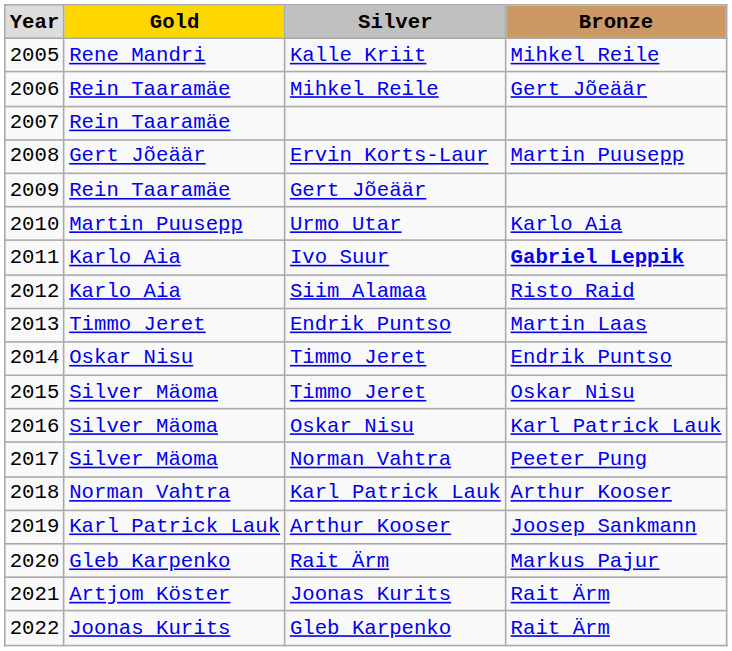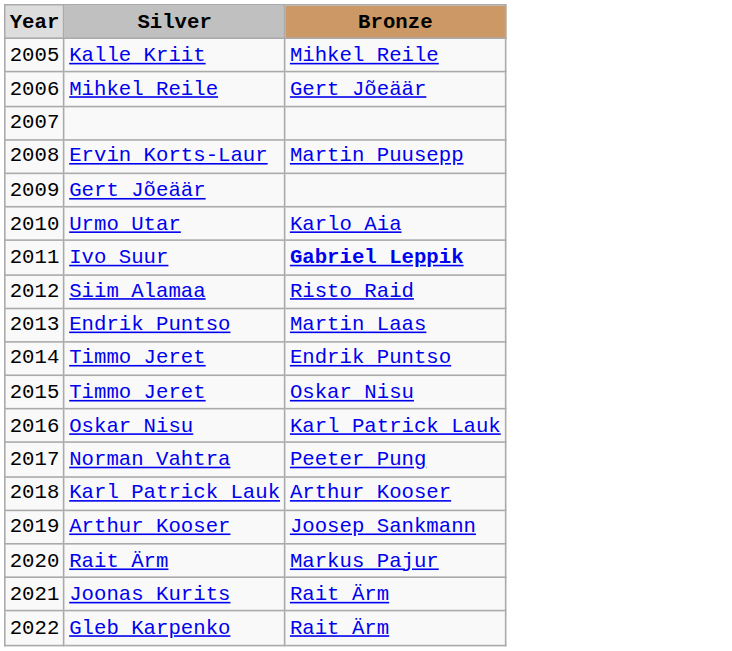- column: Gold | Rene Mandri | Rein Taaramäe | Rein Taaramäe | Gert Jõeäär | Rein Taaramäe | Martin Puusepp | Karlo Aia | Karlo Aia | Timmo Jeret | Oskar Nisu | Silver Mäoma | Silver Mäoma | Silver Mäoma | Norman Vahtra | Karl Patrick Lauk | Gleb Karpenko | Artjom Köster | Joonas Kurits
